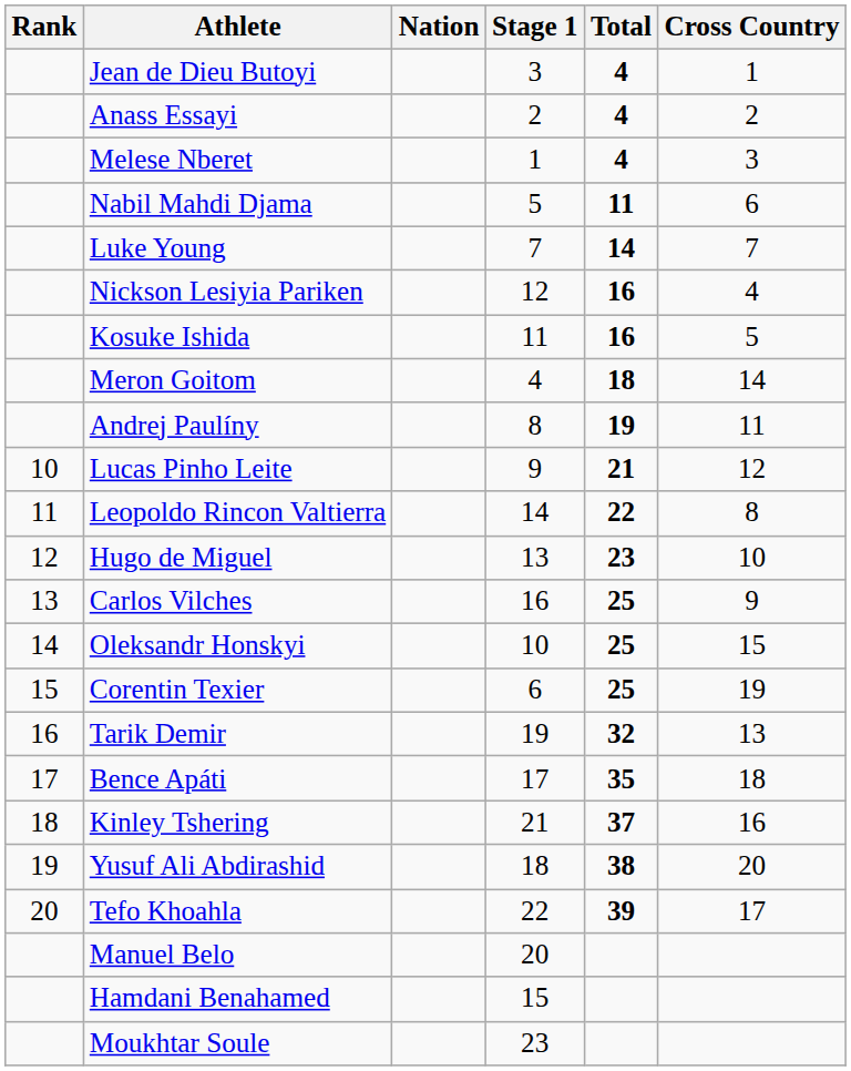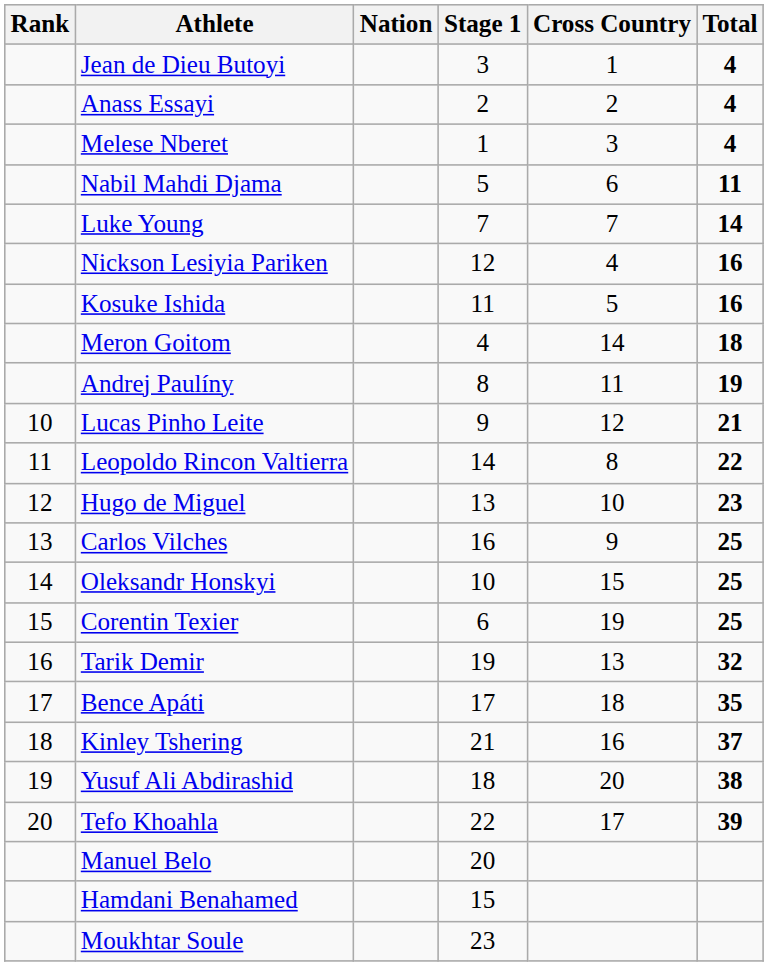columns swapped: Cross Country <-> Total
